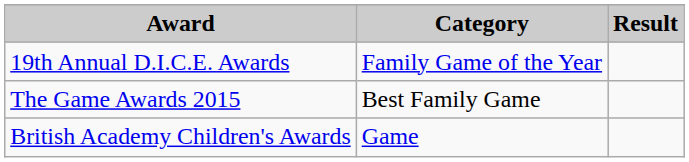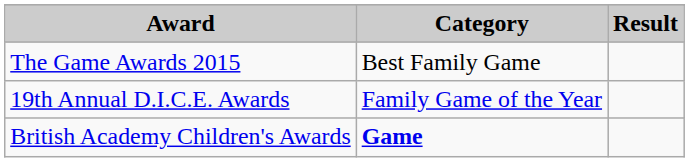rows swapped: The Game Awards 2015 <-> 19th Annual D.I.C.E. Awards
British Academy Children's Awards | Category: normal -> bold
